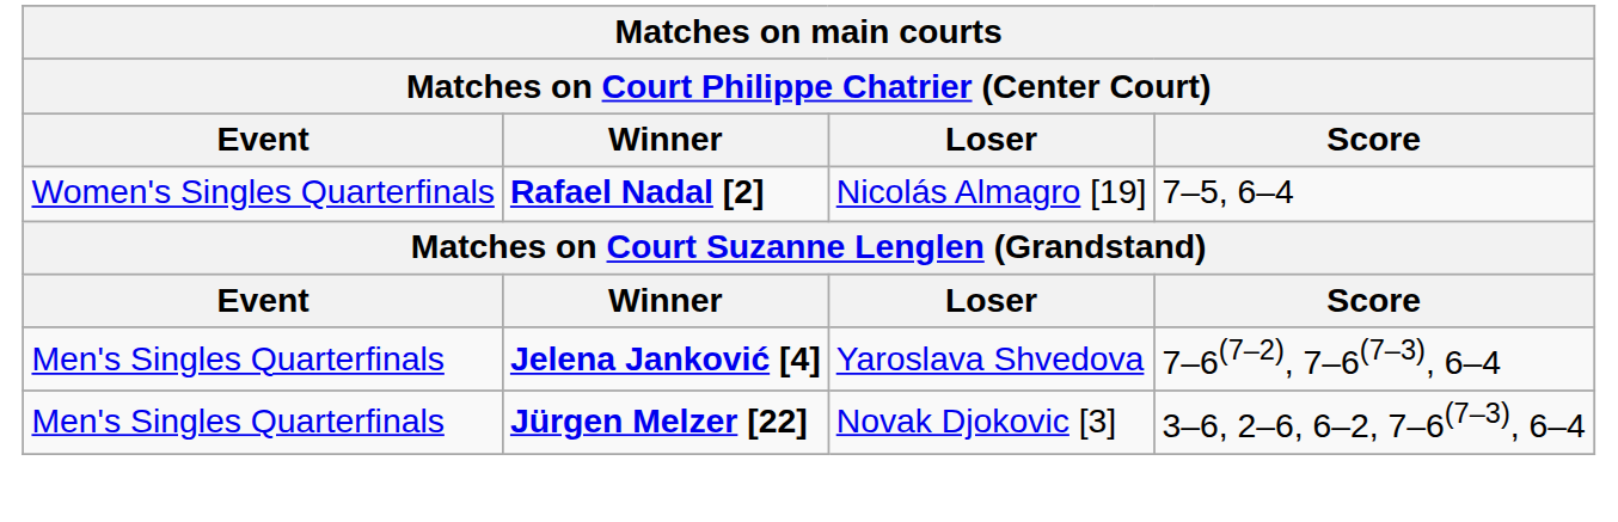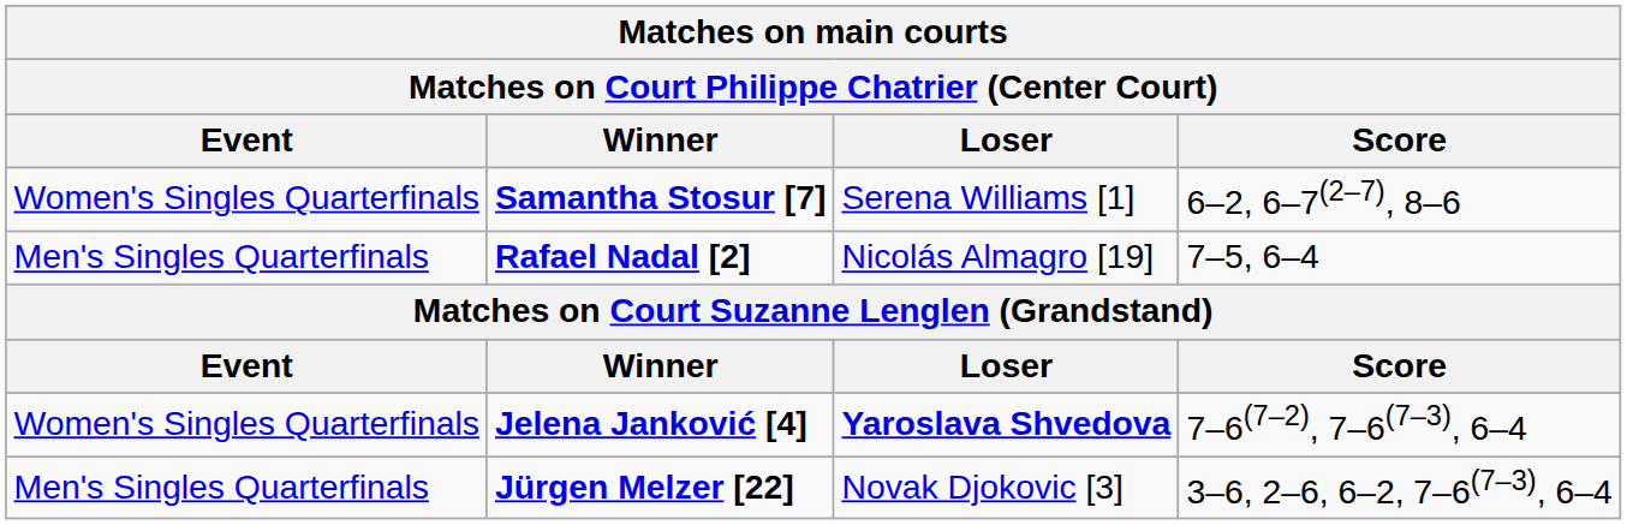+ row: Women's Singles Quarterfinals | Samantha Stosur [7] | Serena Williams [1] | 6–2, 6–7(2–7), 8–6
Rafael Nadal [2] | Event: Women's Singles Quarterfinals -> Men's Singles Quarterfinals
Jelena Janković [4] | Event: Men's Singles Quarterfinals -> Women's Singles Quarterfinals
Jelena Janković [4] | Loser: normal -> bold
